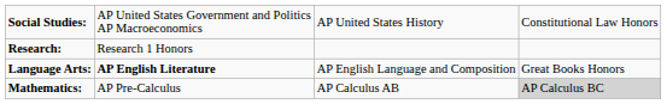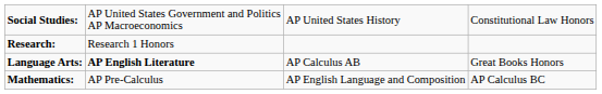Language Arts: | column 3: AP English Language and Composition -> AP Calculus AB
Mathematics: | column 3: AP Calculus AB -> AP English Language and Composition
Mathematics: | column 4: lightgrey background -> no background
